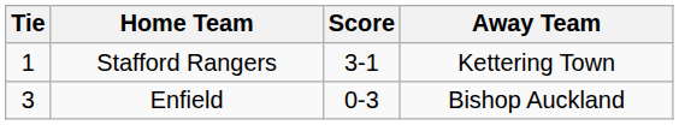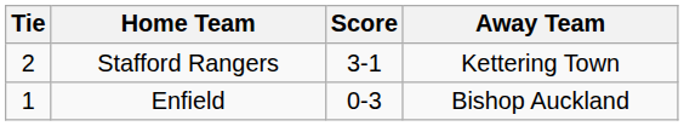Stafford Rangers | Tie: 1 -> 2
Enfield | Tie: 3 -> 1
